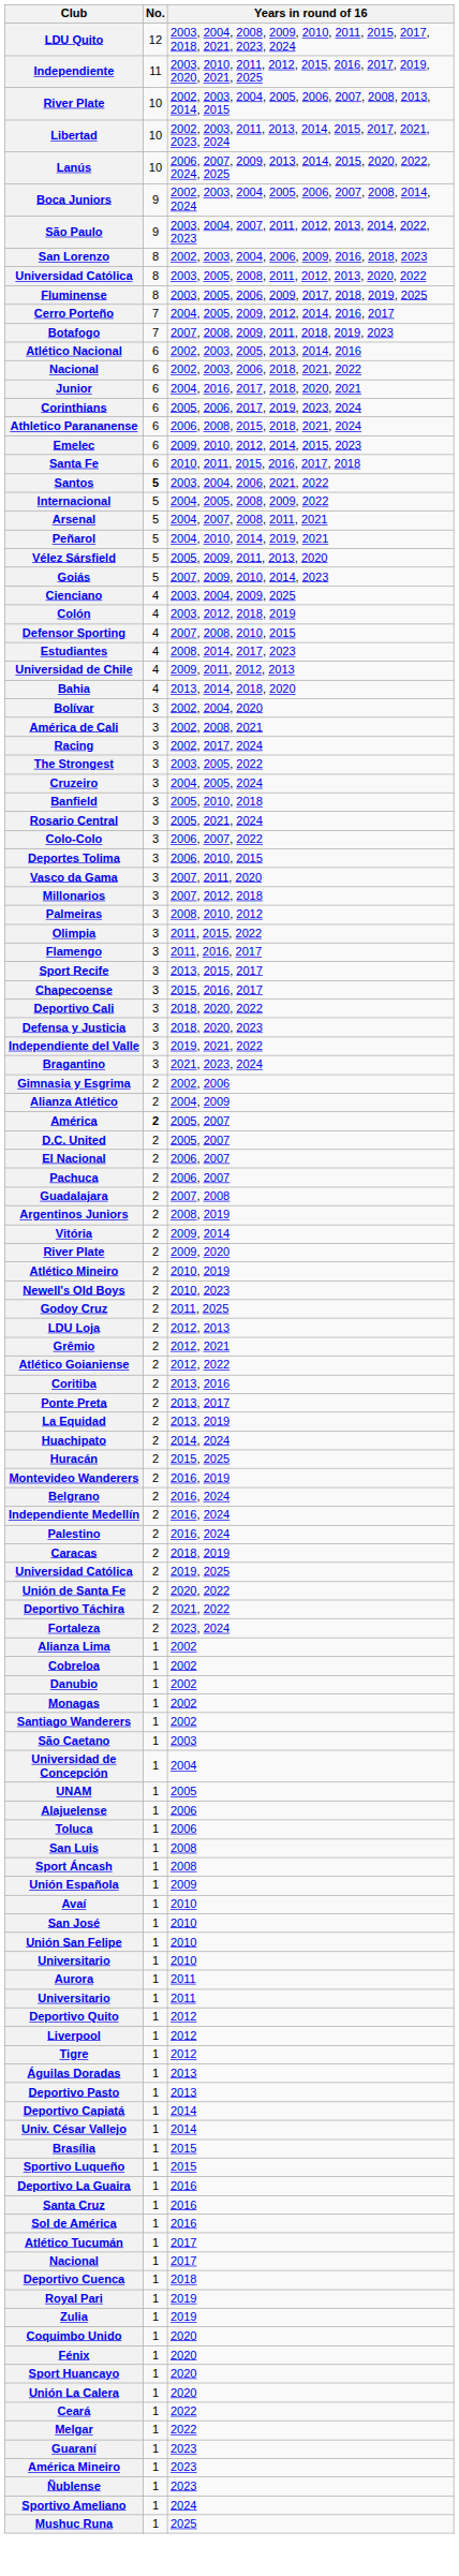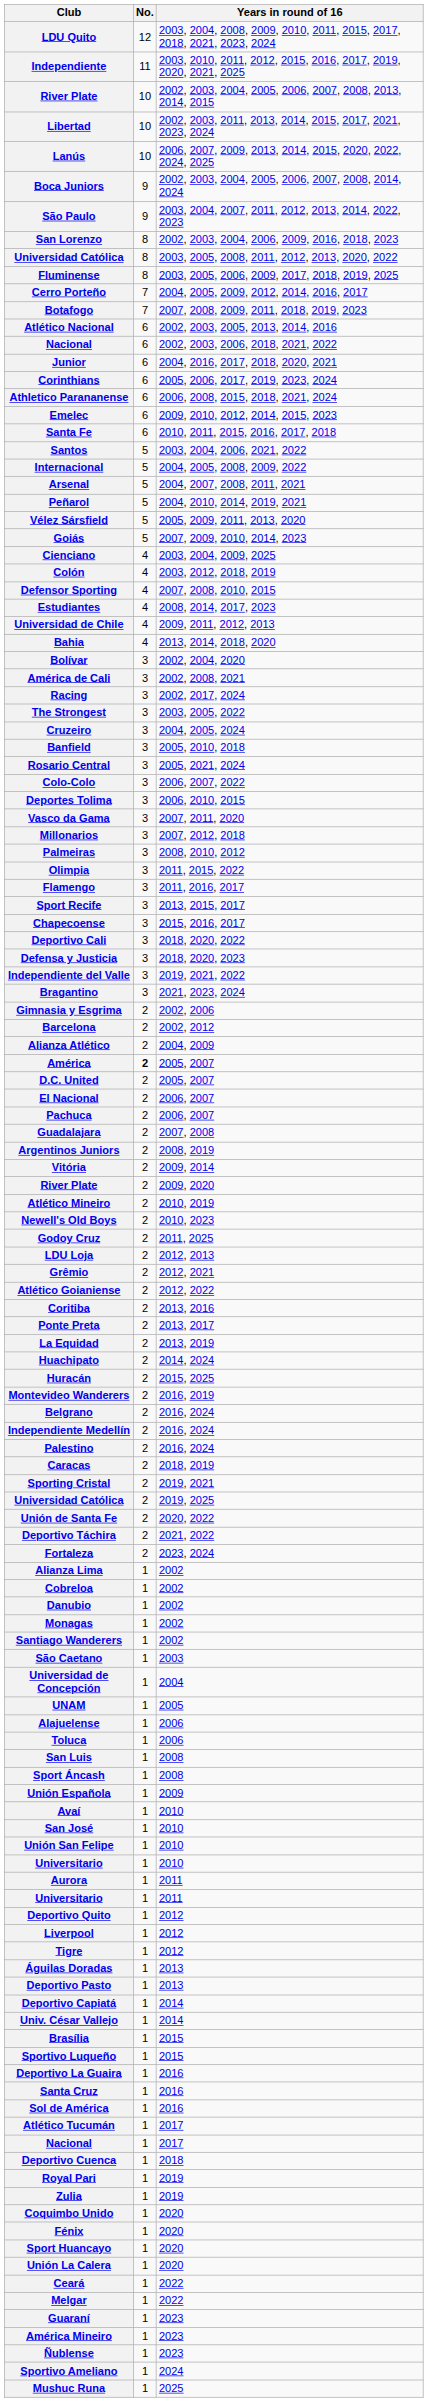Santos | No.: bold -> normal
+ row: Barcelona | 2 | 2002, 2012
+ row: Sporting Cristal | 2 | 2019, 2021
